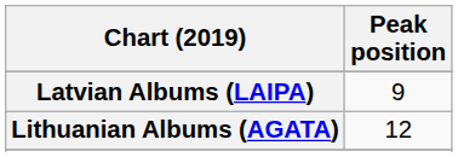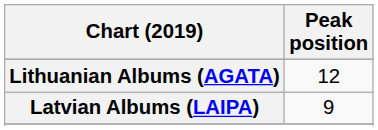rows swapped: Latvian Albums (LAIPA) <-> Lithuanian Albums (AGATA)
